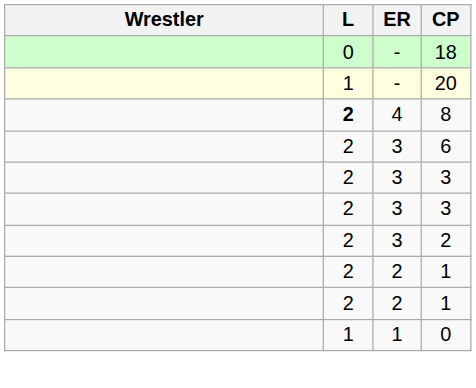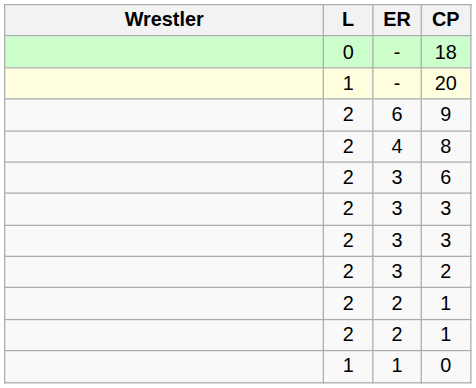+ row: 2 | 6 | 9
8 | L: bold -> normal
